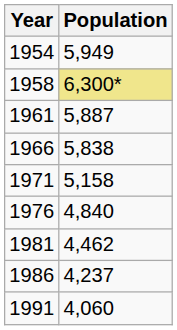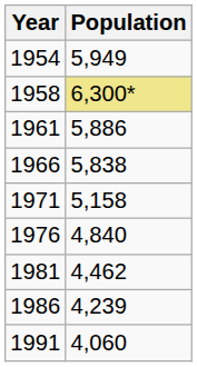1961 | Population: 5,887 -> 5,886
1986 | Population: 4,237 -> 4,239
